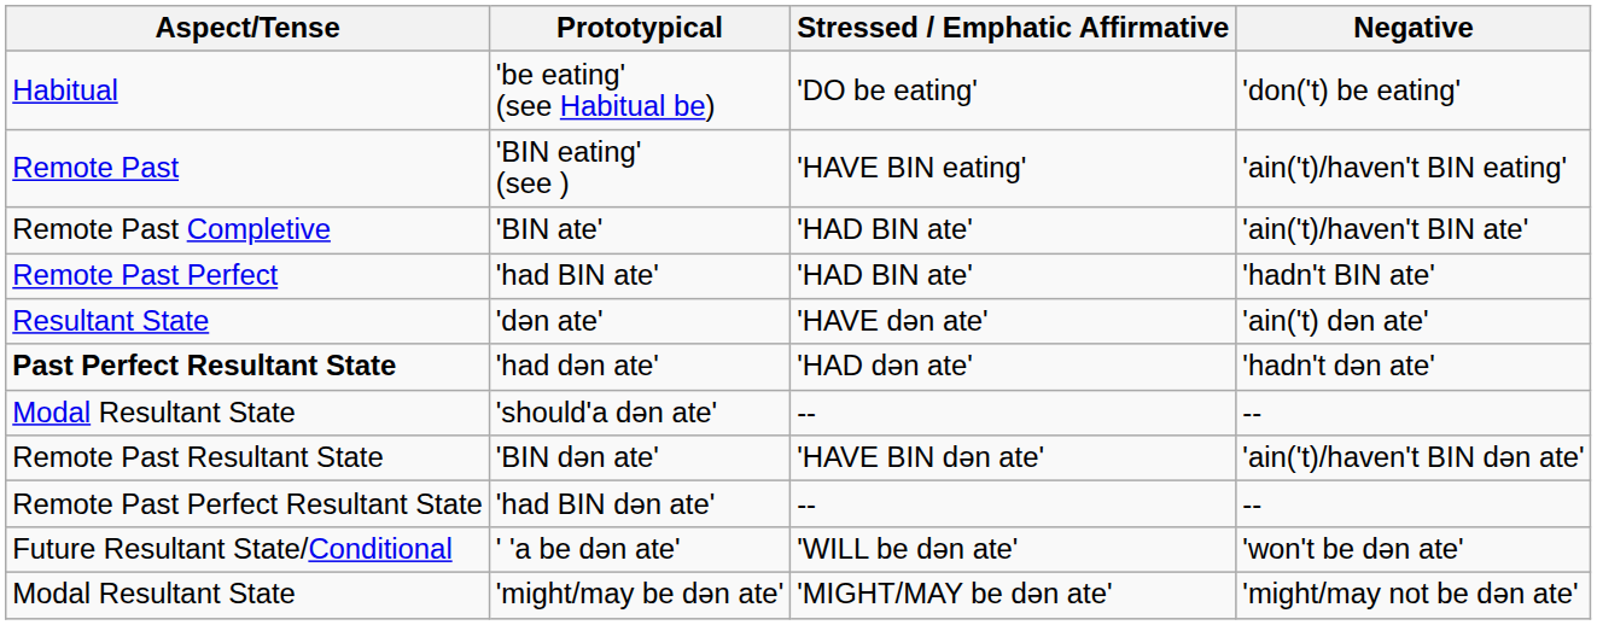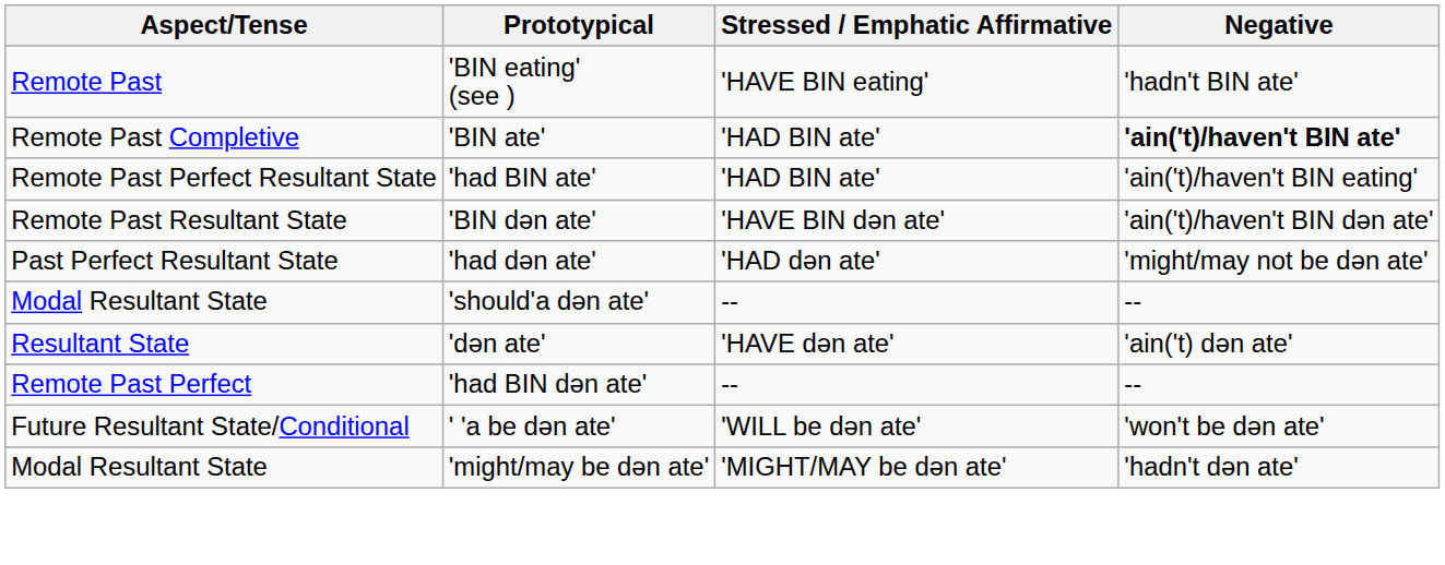- row: Habitual | 'be eating' (see Habitual be) | 'DO be eating' | 'don('t) be eating'
'BIN eating' (see ) | Negative: 'ain('t)/haven't BIN eating' -> 'hadn't BIN ate'
'BIN ate' | Negative: normal -> bold
'had BIN ate' | Aspect/Tense: Remote Past Perfect -> Remote Past Perfect Resultant State
'had BIN ate' | Negative: 'hadn't BIN ate' -> 'ain('t)/haven't BIN eating'
rows swapped: 'dən ate' <-> 'BIN dən ate'
'had dən ate' | Aspect/Tense: bold -> normal
'had dən ate' | Negative: 'hadn't dən ate' -> 'might/may not be dən ate'
'had BIN dən ate' | Aspect/Tense: Remote Past Perfect Resultant State -> Remote Past Perfect
'might/may be dən ate' | Negative: 'might/may not be dən ate' -> 'hadn't dən ate'
